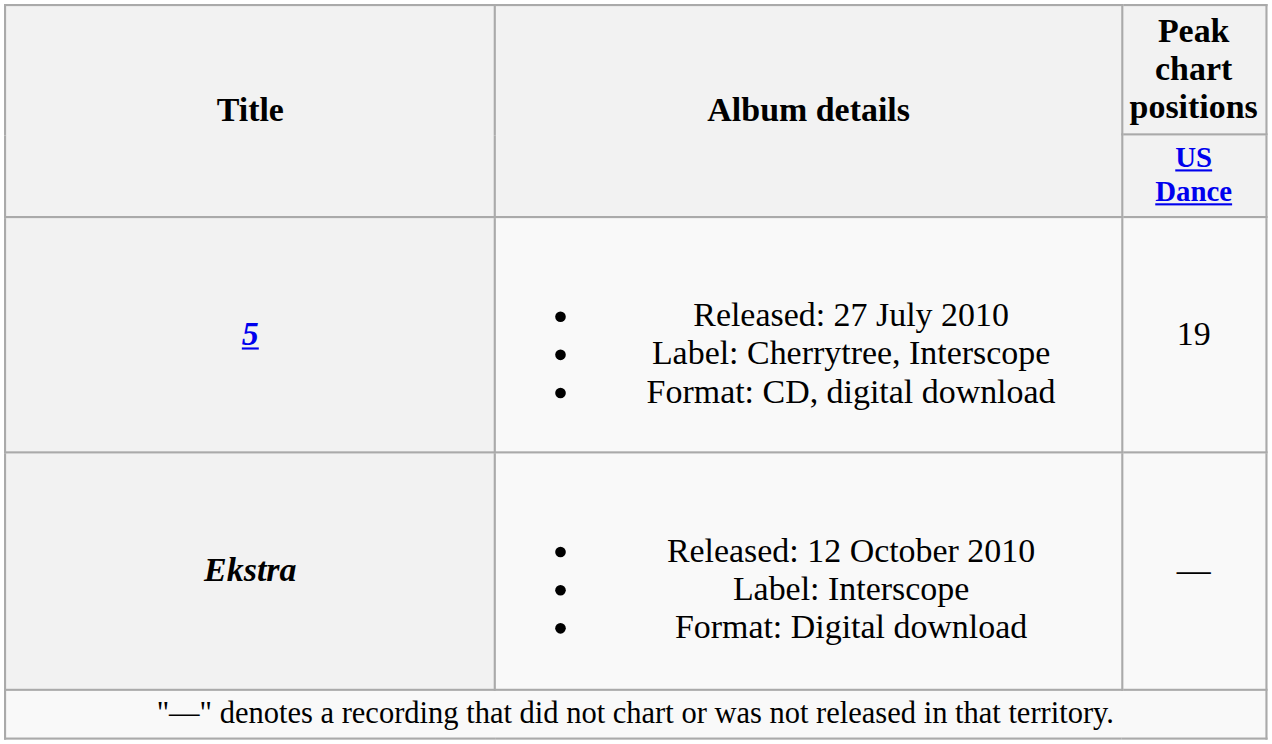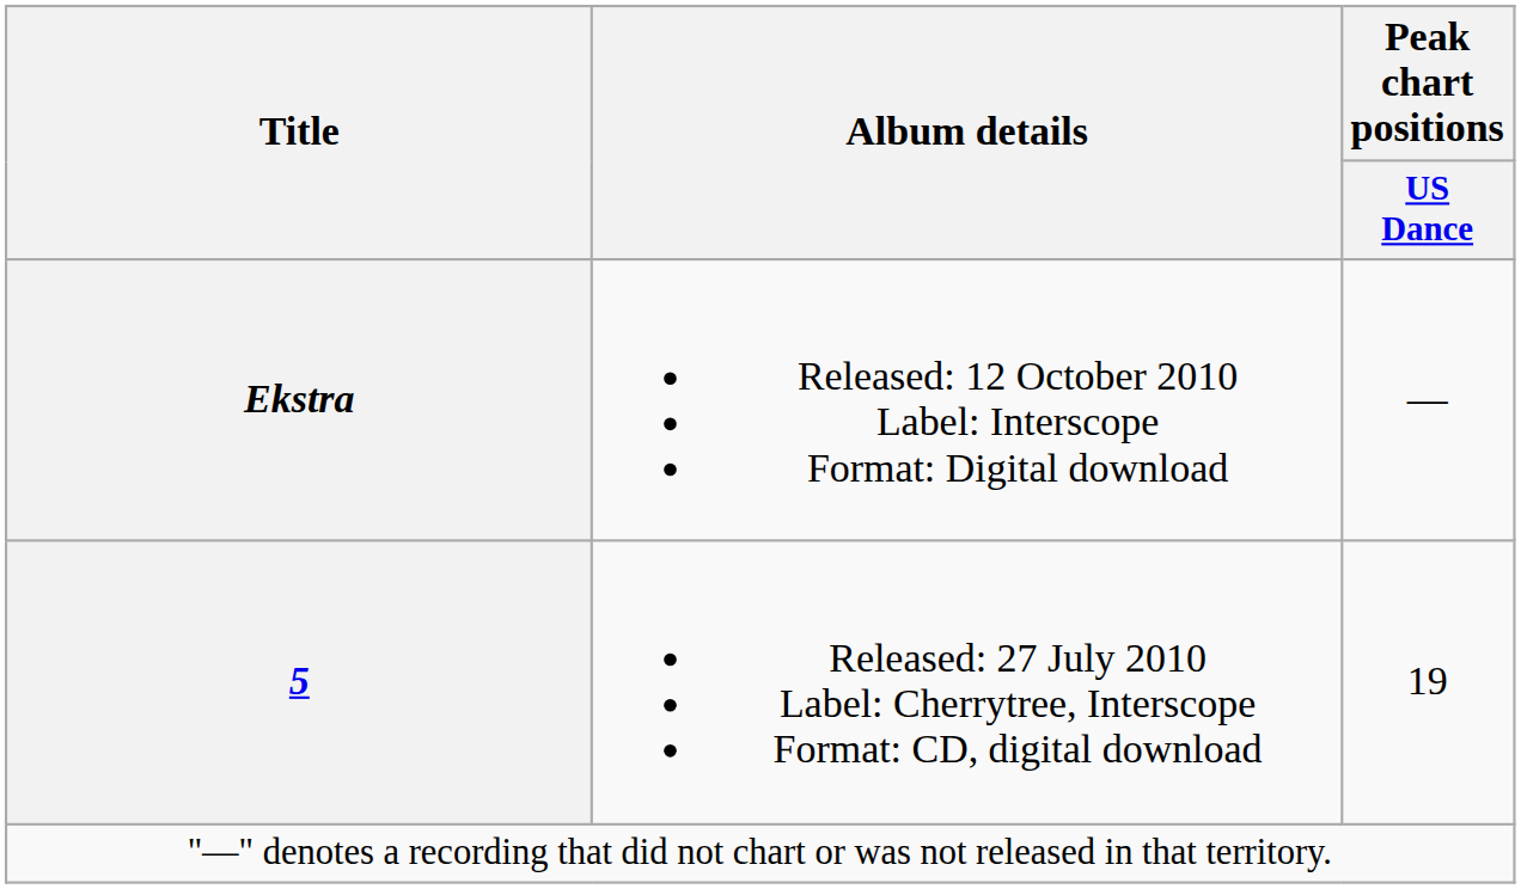rows swapped: 5 <-> Ekstra
